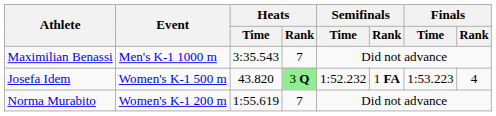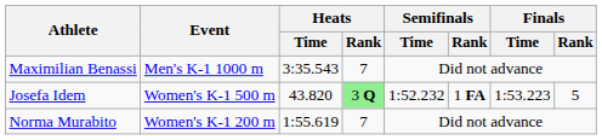Josefa Idem | Finals / Rank: 4 -> 5
